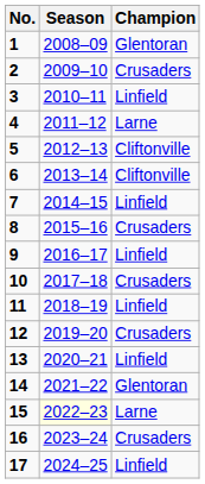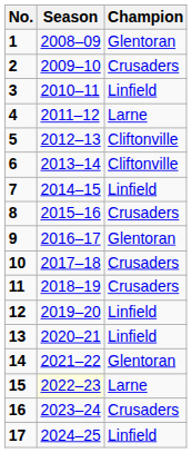9 | Champion: Linfield -> Glentoran
11 | Champion: Linfield -> Crusaders
12 | Champion: Crusaders -> Linfield
